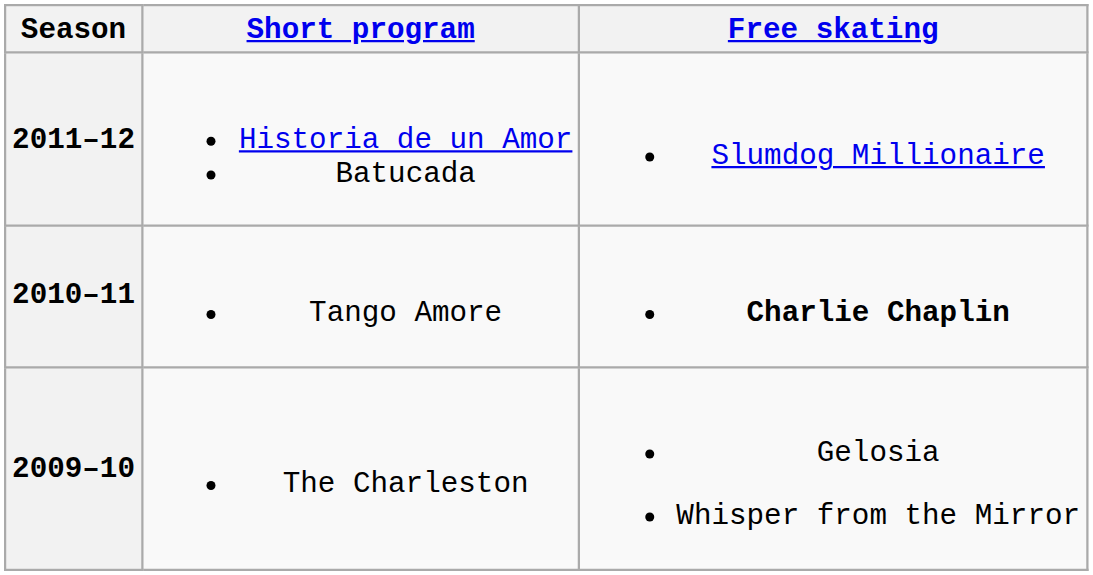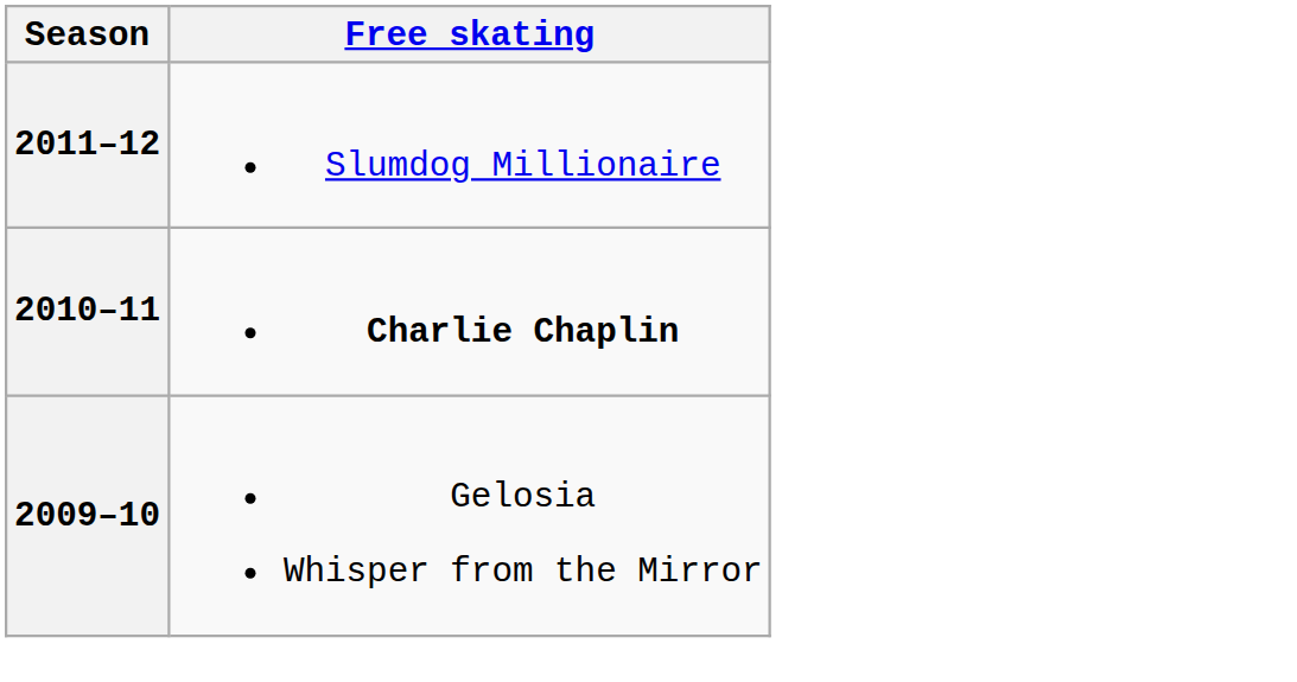- column: Short program | Historia de un Amor Batucada | Tango Amore | The Charleston
